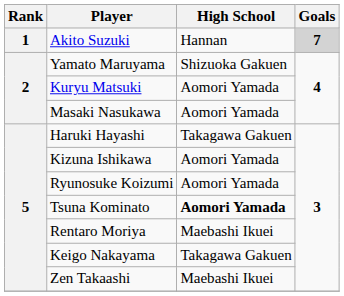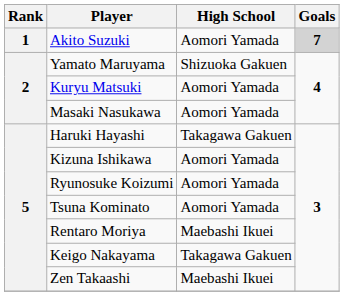Akito Suzuki | High School: Hannan -> Aomori Yamada
Tsuna Kominato | High School: bold -> normal
